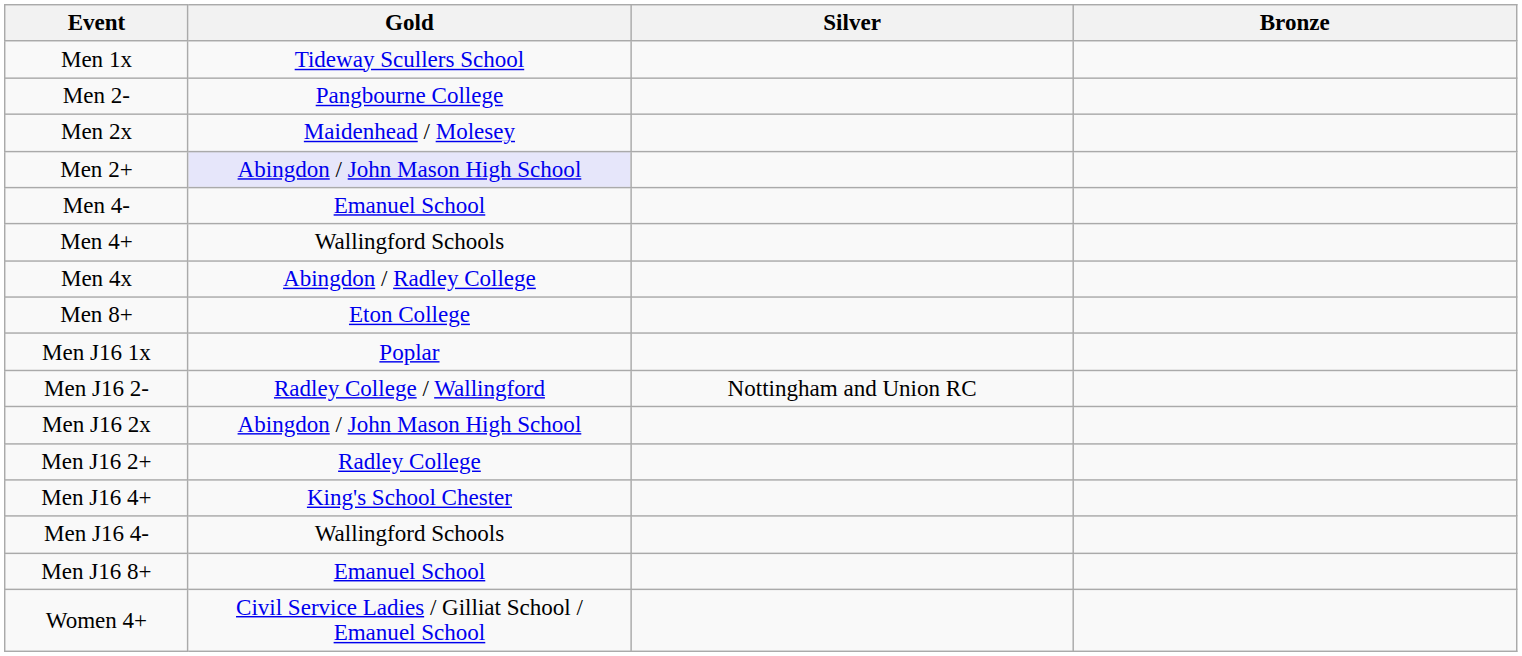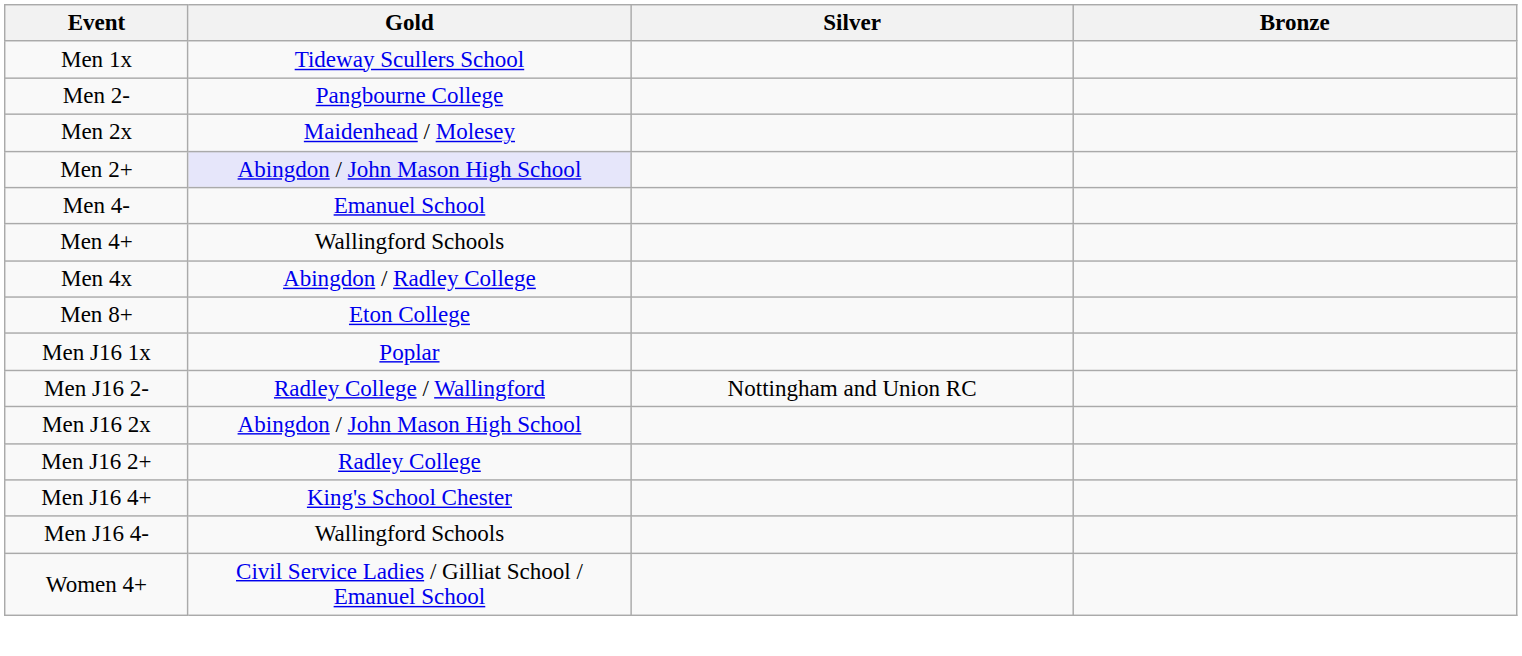- row: Men J16 8+ | Emanuel School
